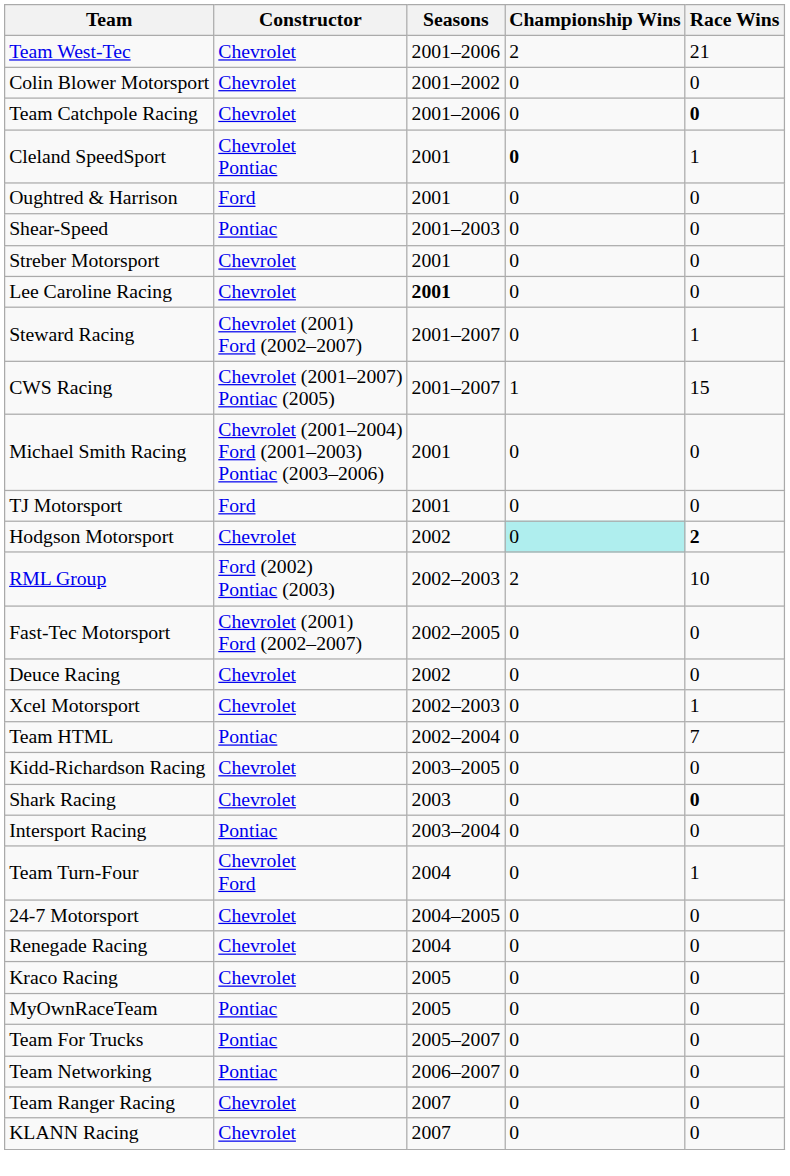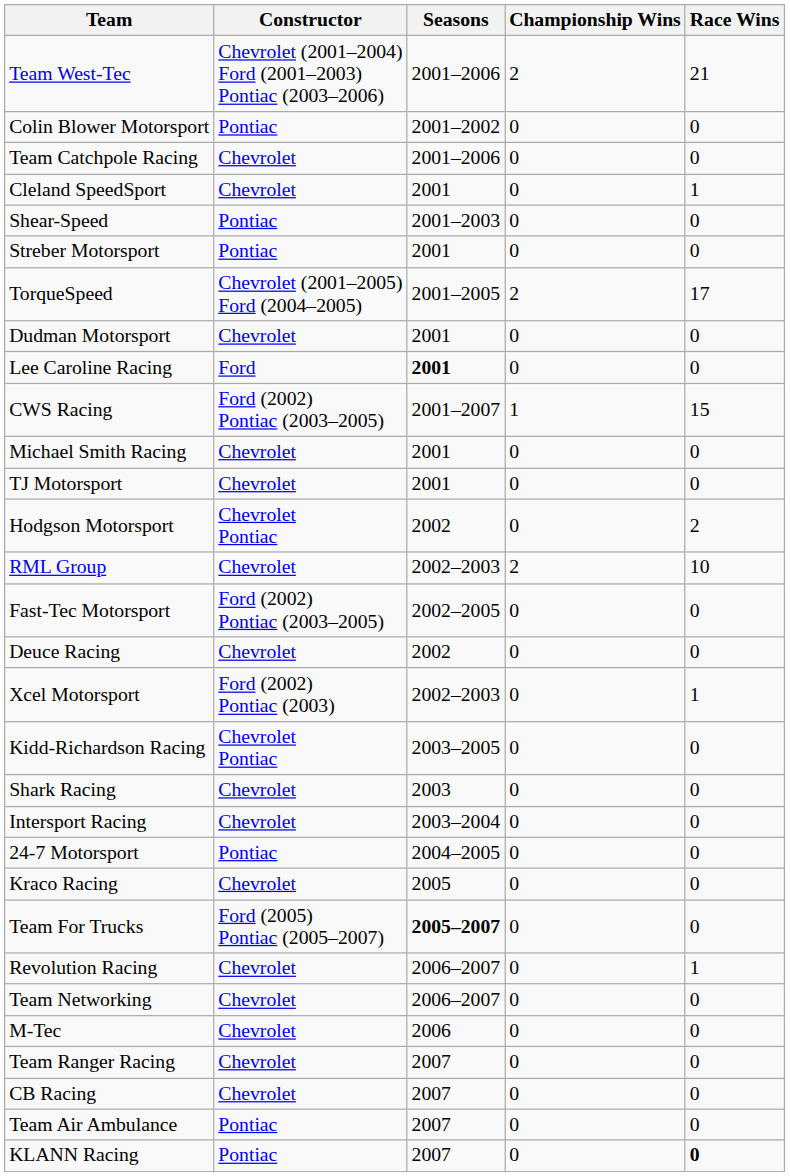Team West-Tec | Constructor: Chevrolet -> Chevrolet (2001–2004) Ford (2001–2003) Pontiac (2003–2006)
Colin Blower Motorsport | Constructor: Chevrolet -> Pontiac
Team Catchpole Racing | Race Wins: bold -> normal
Cleland SpeedSport | Constructor: Chevrolet Pontiac -> Chevrolet
Cleland SpeedSport | Championship Wins: bold -> normal
- row: Oughtred & Harrison | Ford | 2001 | 0 | 0
Streber Motorsport | Constructor: Chevrolet -> Pontiac
+ row: TorqueSpeed | Chevrolet (2001–2005) Ford (2004–2005) | 2001–2005 | 2 | 17
+ row: Dudman Motorsport | Chevrolet | 2001 | 0 | 0
Lee Caroline Racing | Constructor: Chevrolet -> Ford
- row: Steward Racing | Chevrolet (2001) Ford (2002–2007) | 2001–2007 | 0 | 1
CWS Racing | Constructor: Chevrolet (2001–2007) Pontiac (2005) -> Ford (2002) Pontiac (2003–2005)
Michael Smith Racing | Constructor: Chevrolet (2001–2004) Ford (2001–2003) Pontiac (2003–2006) -> Chevrolet
TJ Motorsport | Constructor: Ford -> Chevrolet
Hodgson Motorsport | Constructor: Chevrolet -> Chevrolet Pontiac
Hodgson Motorsport | Championship Wins: paleturquoise background -> no background
Hodgson Motorsport | Race Wins: bold -> normal
RML Group | Constructor: Ford (2002) Pontiac (2003) -> Chevrolet
Fast-Tec Motorsport | Constructor: Chevrolet (2001) Ford (2002–2007) -> Ford (2002) Pontiac (2003–2005)
Xcel Motorsport | Constructor: Chevrolet -> Ford (2002) Pontiac (2003)
- row: Team HTML | Pontiac | 2002–2004 | 0 | 7
Kidd-Richardson Racing | Constructor: Chevrolet -> Chevrolet Pontiac
Shark Racing | Race Wins: bold -> normal
Intersport Racing | Constructor: Pontiac -> Chevrolet
- row: Team Turn-Four | Chevrolet Ford | 2004 | 0 | 1
24-7 Motorsport | Constructor: Chevrolet -> Pontiac
- row: Renegade Racing | Chevrolet | 2004 | 0 | 0
- row: MyOwnRaceTeam | Pontiac | 2005 | 0 | 0
Team For Trucks | Constructor: Pontiac -> Ford (2005) Pontiac (2005–2007)
Team For Trucks | Seasons: normal -> bold
+ row: Revolution Racing | Chevrolet | 2006–2007 | 0 | 1
Team Networking | Constructor: Pontiac -> Chevrolet
+ row: M-Tec | Chevrolet | 2006 | 0 | 0
+ row: CB Racing | Chevrolet | 2007 | 0 | 0
+ row: Team Air Ambulance | Pontiac | 2007 | 0 | 0
KLANN Racing | Constructor: Chevrolet -> Pontiac
KLANN Racing | Race Wins: normal -> bold
